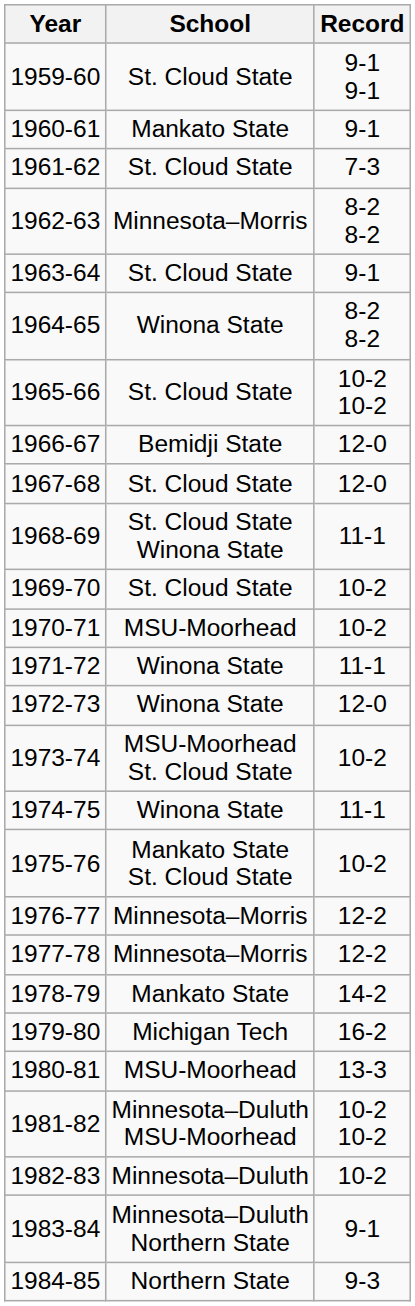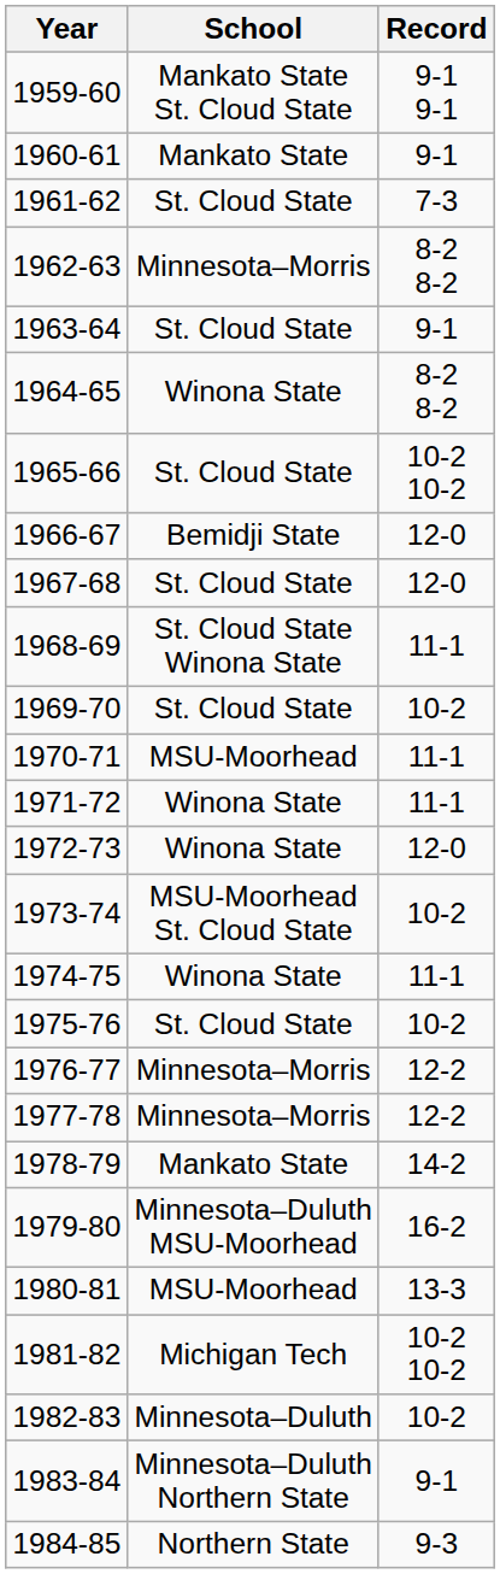1959-60 | School: St. Cloud State -> Mankato State St. Cloud State
1970-71 | Record: 10-2 -> 11-1
1975-76 | School: Mankato State St. Cloud State -> St. Cloud State
1979-80 | School: Michigan Tech -> Minnesota–Duluth MSU-Moorhead
1981-82 | School: Minnesota–Duluth MSU-Moorhead -> Michigan Tech
